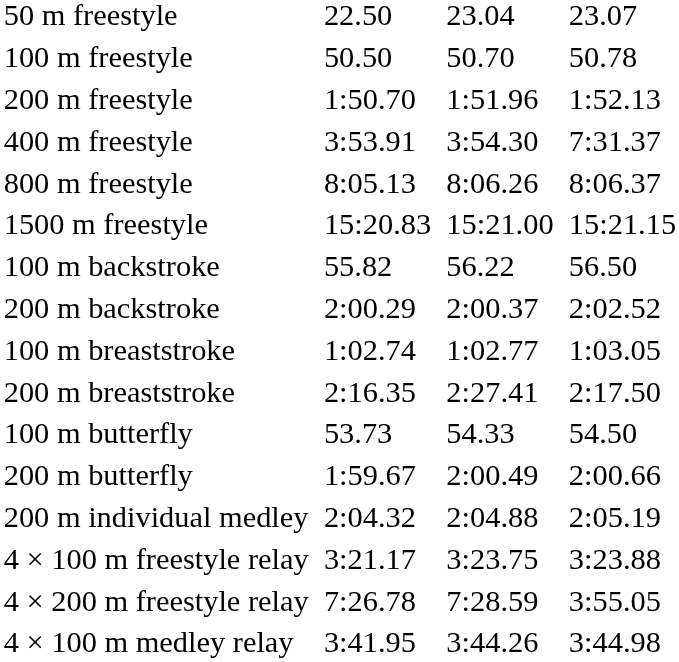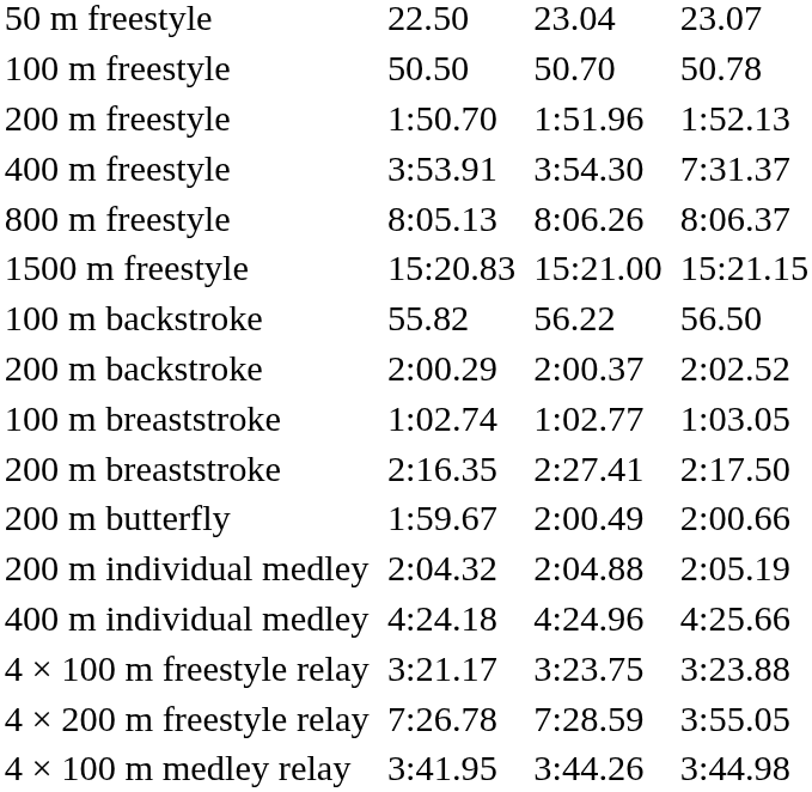- row: 100 m butterfly | 53.73 | 54.33 | 54.50
+ row: 400 m individual medley | 4:24.18 | 4:24.96 | 4:25.66
